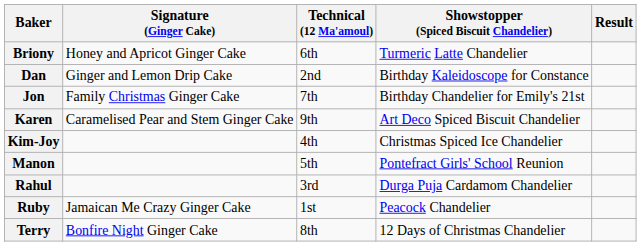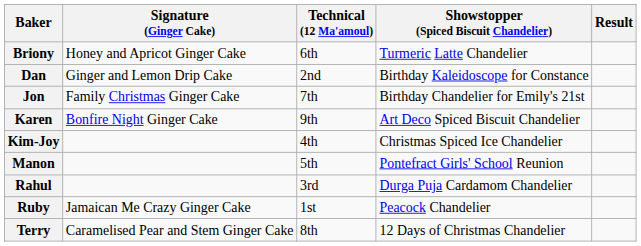Karen | Signature (Ginger Cake): Caramelised Pear and Stem Ginger Cake -> Bonfire Night Ginger Cake
Terry | Signature (Ginger Cake): Bonfire Night Ginger Cake -> Caramelised Pear and Stem Ginger Cake
